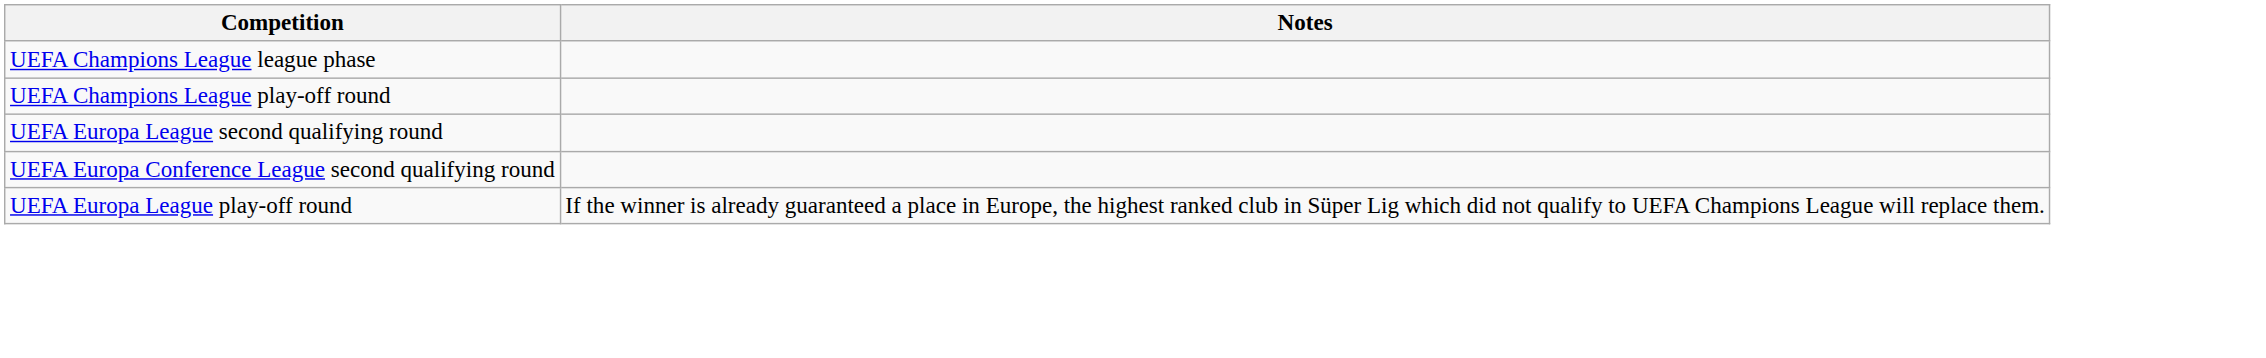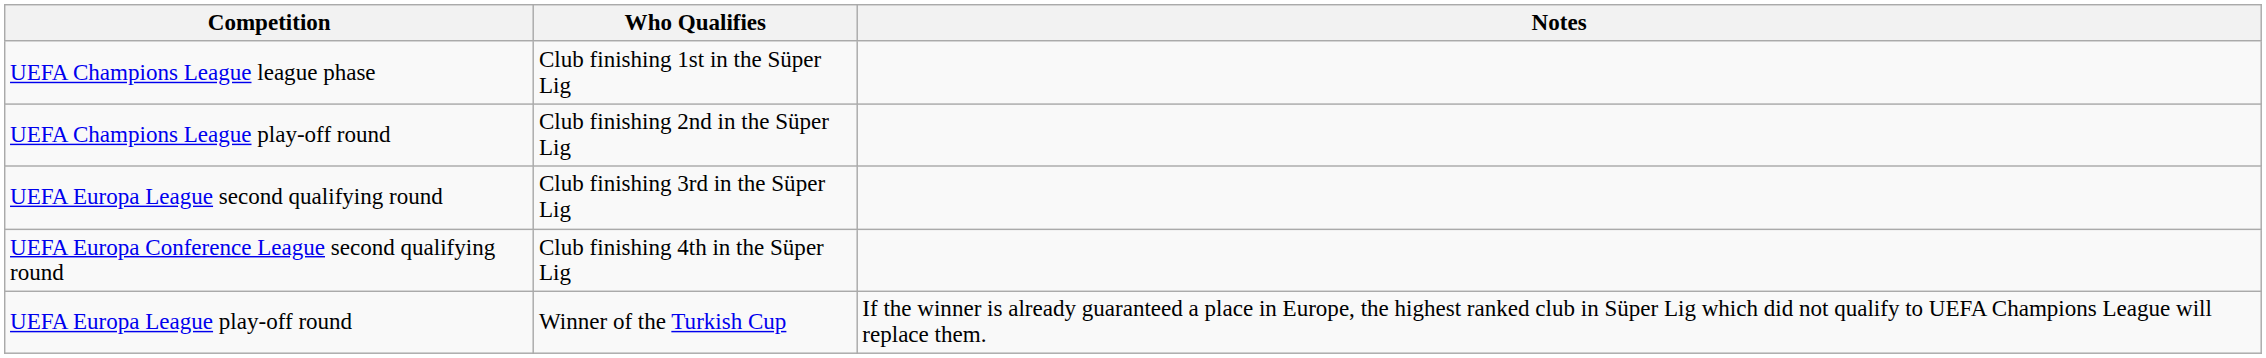+ column: Who Qualifies | Club finishing 1st in the Süper Lig | Club finishing 2nd in the Süper Lig | Club finishing 3rd in the Süper Lig | Club finishing 4th in the Süper Lig | Winner of the Turkish Cup
